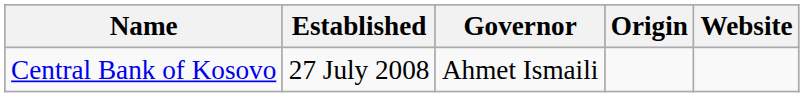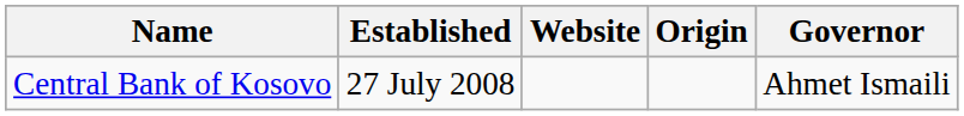columns swapped: Governor <-> Website
